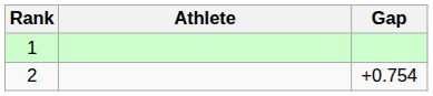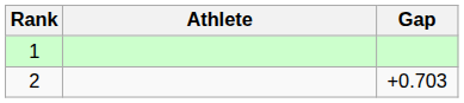2 | Gap: +0.754 -> +0.703
